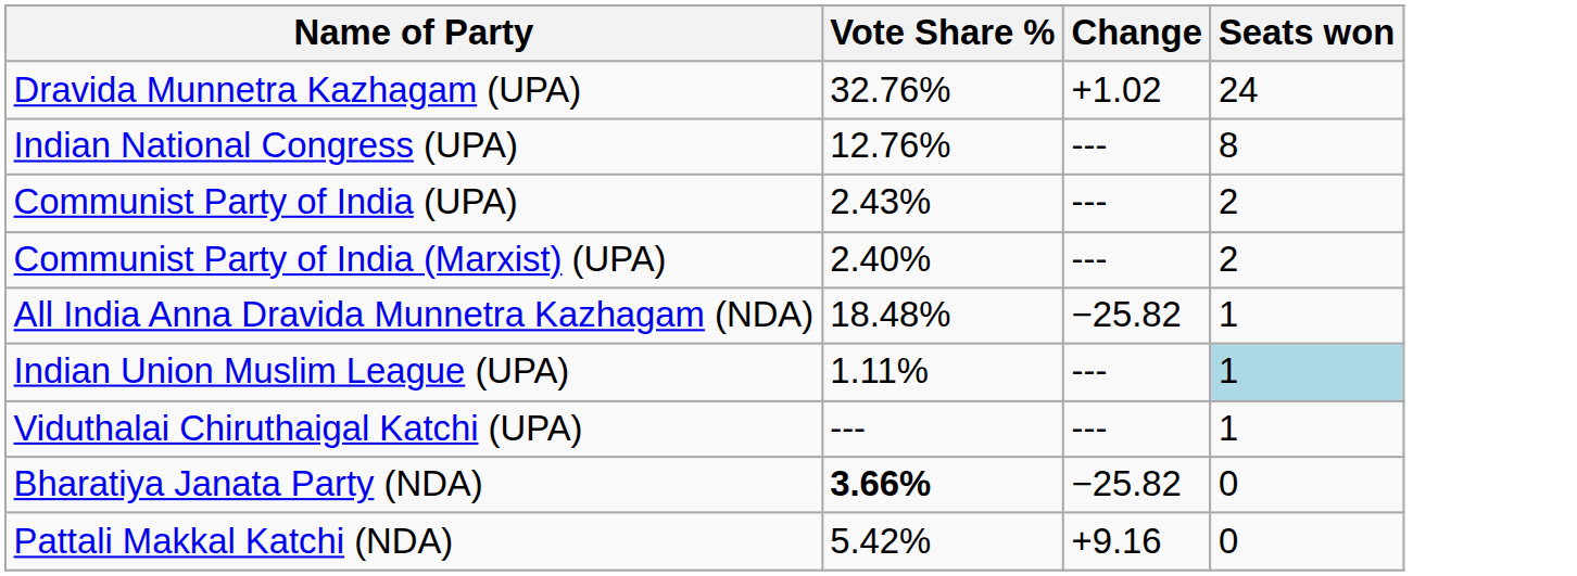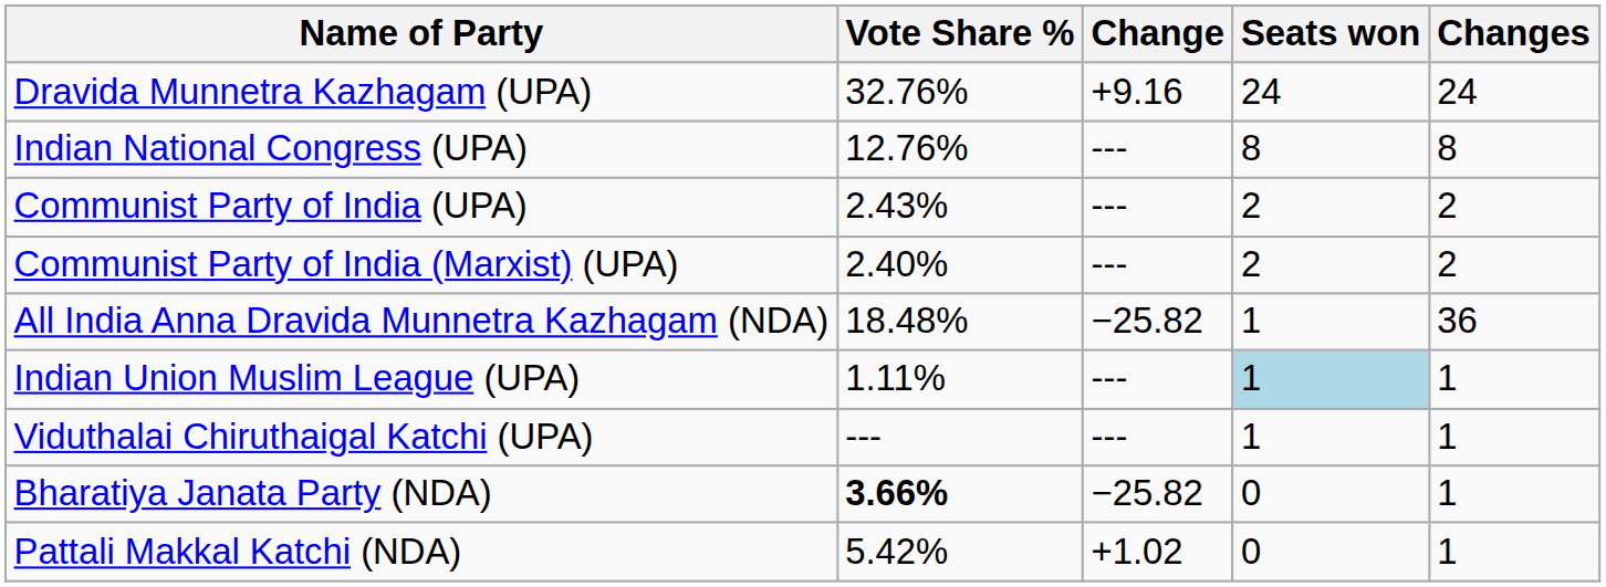+ column: Changes | 24 | 8 | 2 | 2 | 36 | 1 | 1 | 1 | 1
Dravida Munnetra Kazhagam (UPA) | Change: +1.02 -> +9.16
Pattali Makkal Katchi (NDA) | Change: +9.16 -> +1.02
